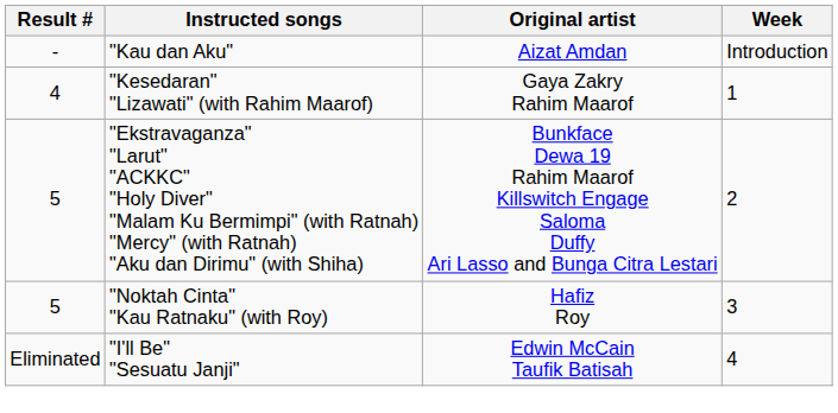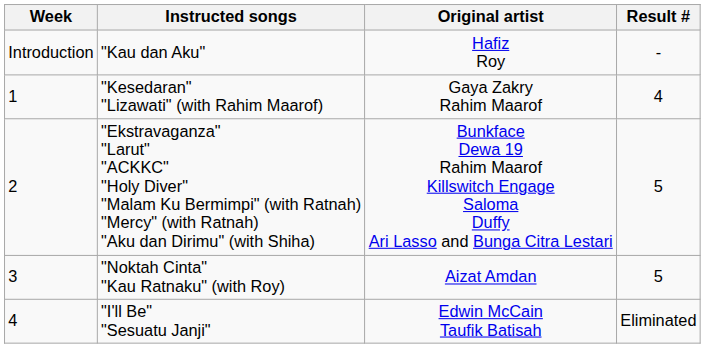columns swapped: Week <-> Result #
"Kau dan Aku" | Original artist: Aizat Amdan -> Hafiz Roy
"Noktah Cinta" "Kau Ratnaku" (with Roy) | Original artist: Hafiz Roy -> Aizat Amdan
